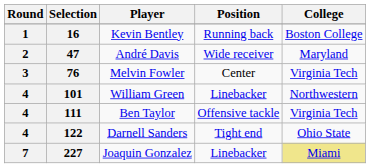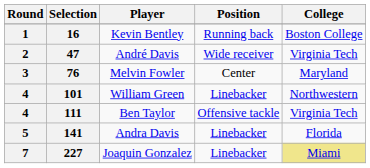47 | College: Maryland -> Virginia Tech
76 | College: Virginia Tech -> Maryland
- row: 4 | 122 | Darnell Sanders | Tight end | Ohio State
+ row: 5 | 141 | Andra Davis | Linebacker | Florida
